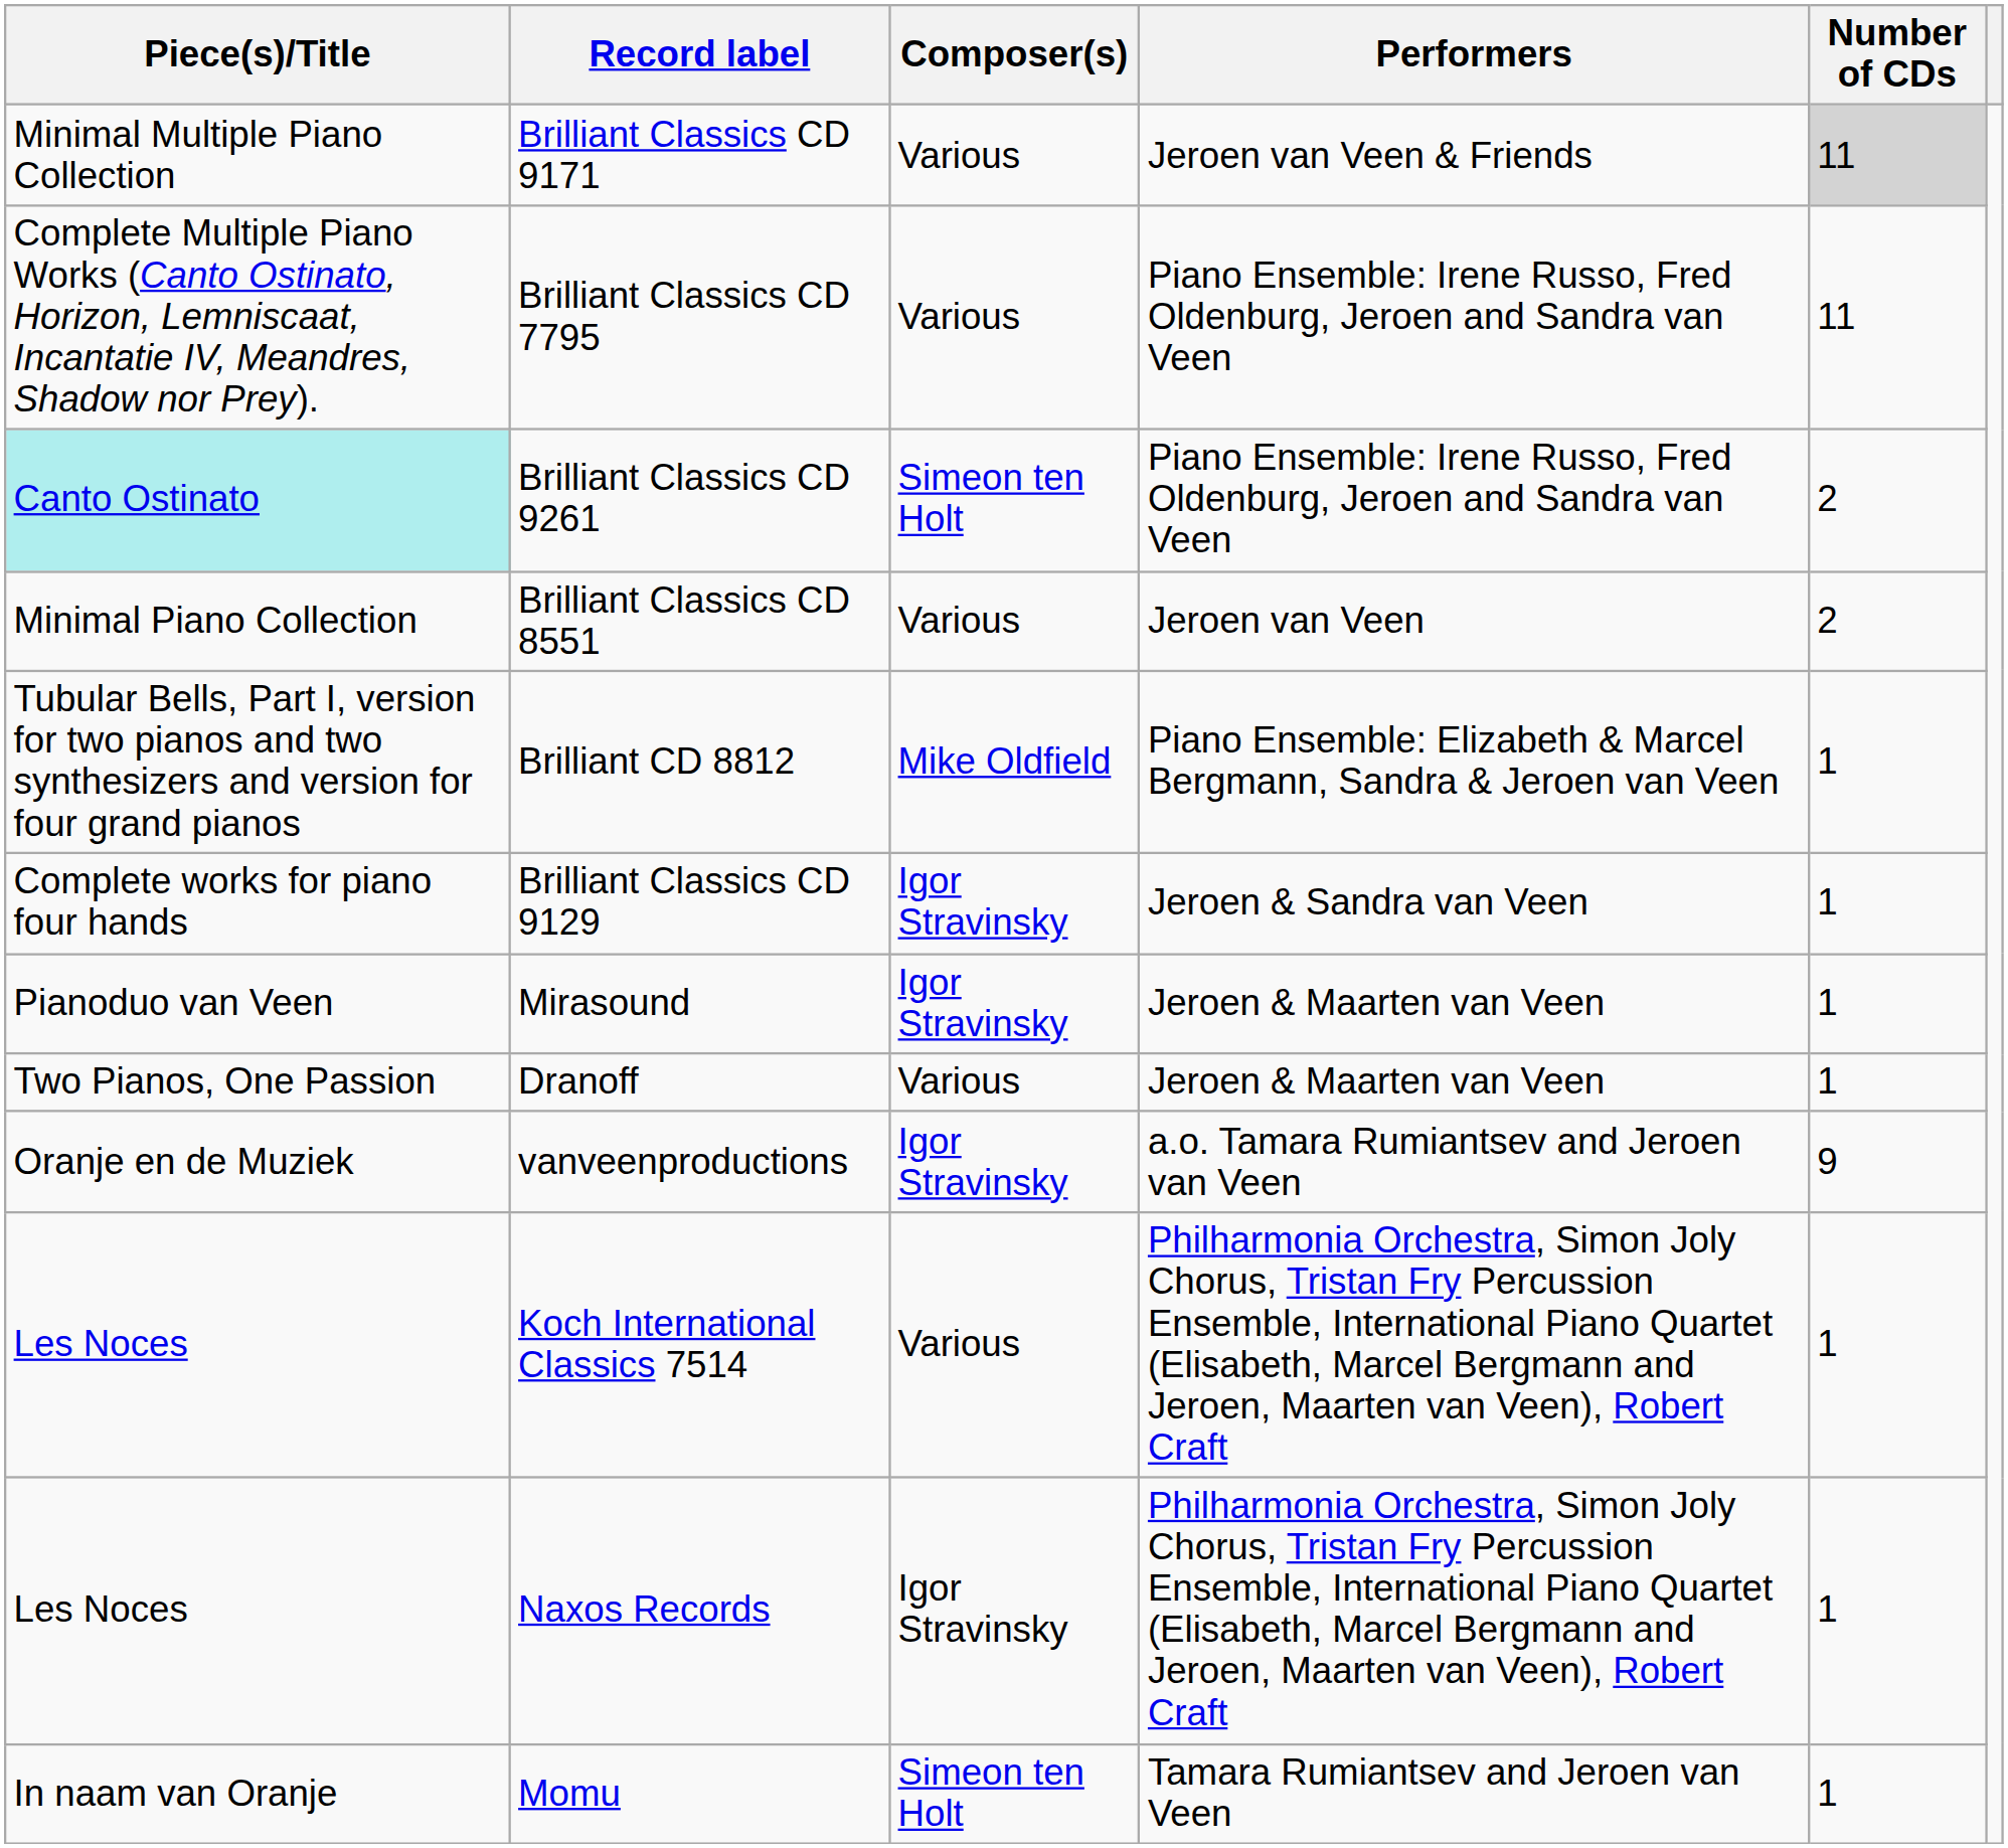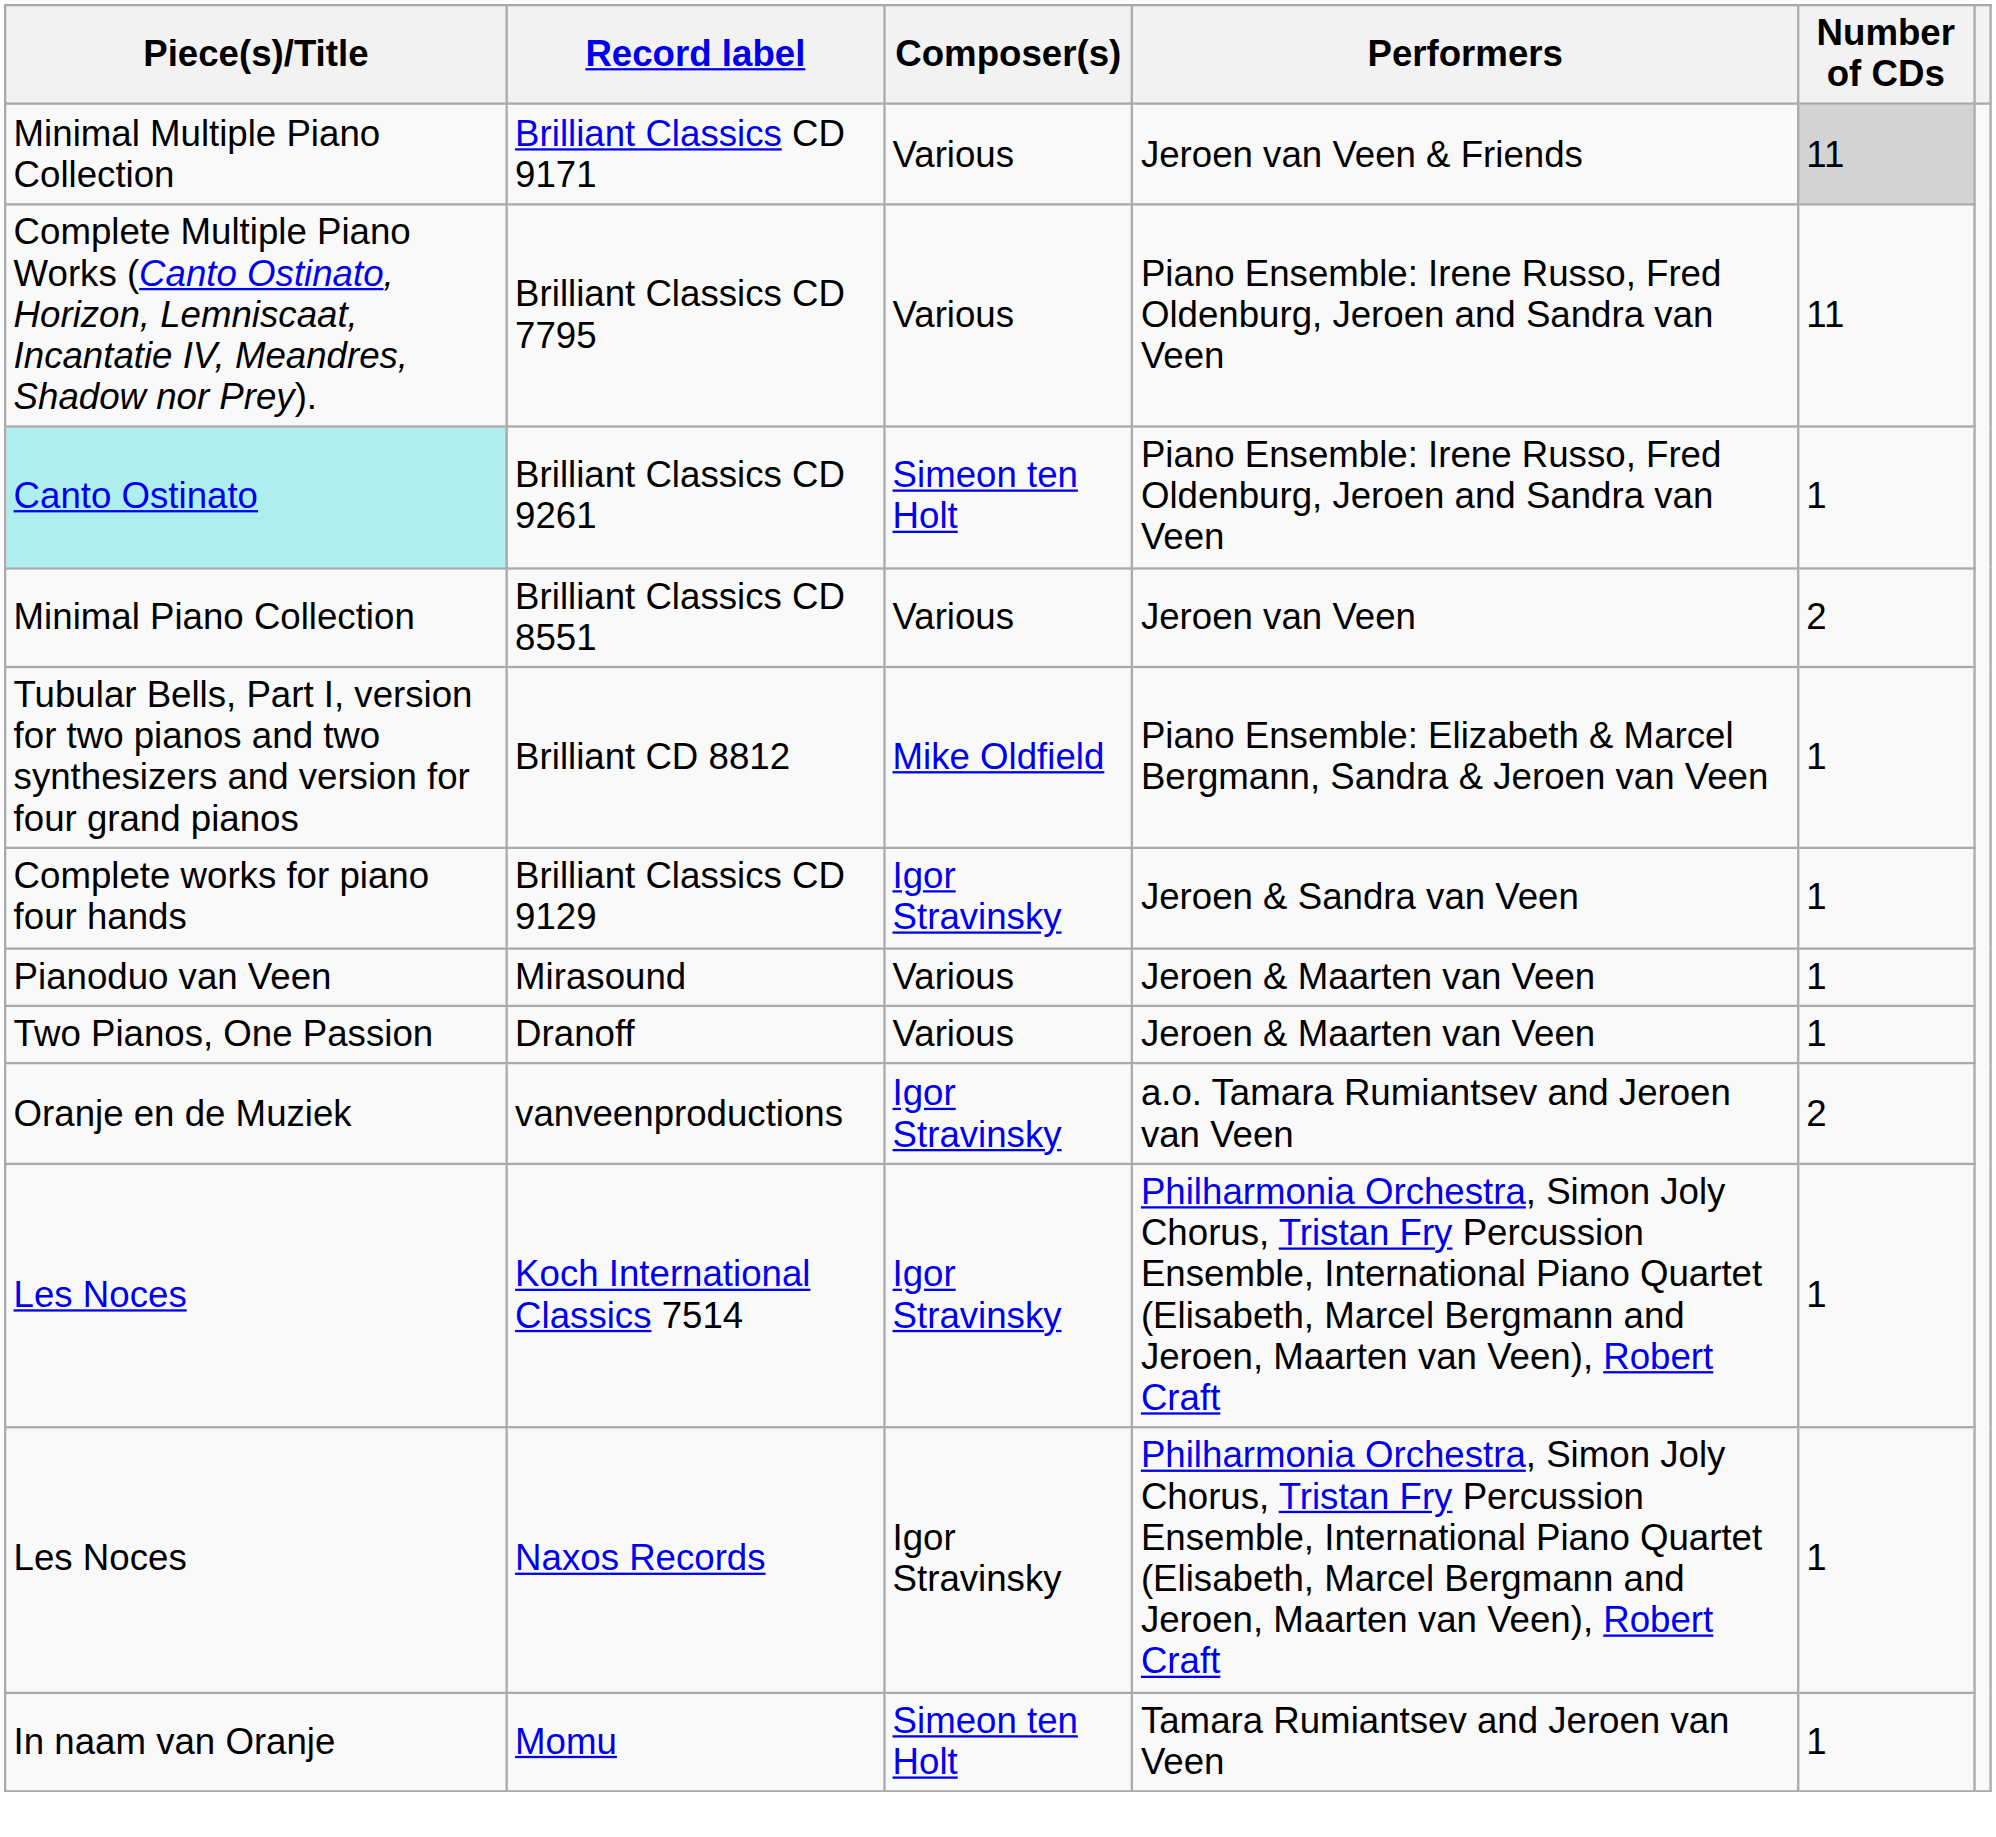Brilliant Classics CD 9261 | Number of CDs: 2 -> 1
Mirasound | Composer(s): Igor Stravinsky -> Various
vanveenproductions | Number of CDs: 9 -> 2
Koch International Classics 7514 | Composer(s): Various -> Igor Stravinsky
